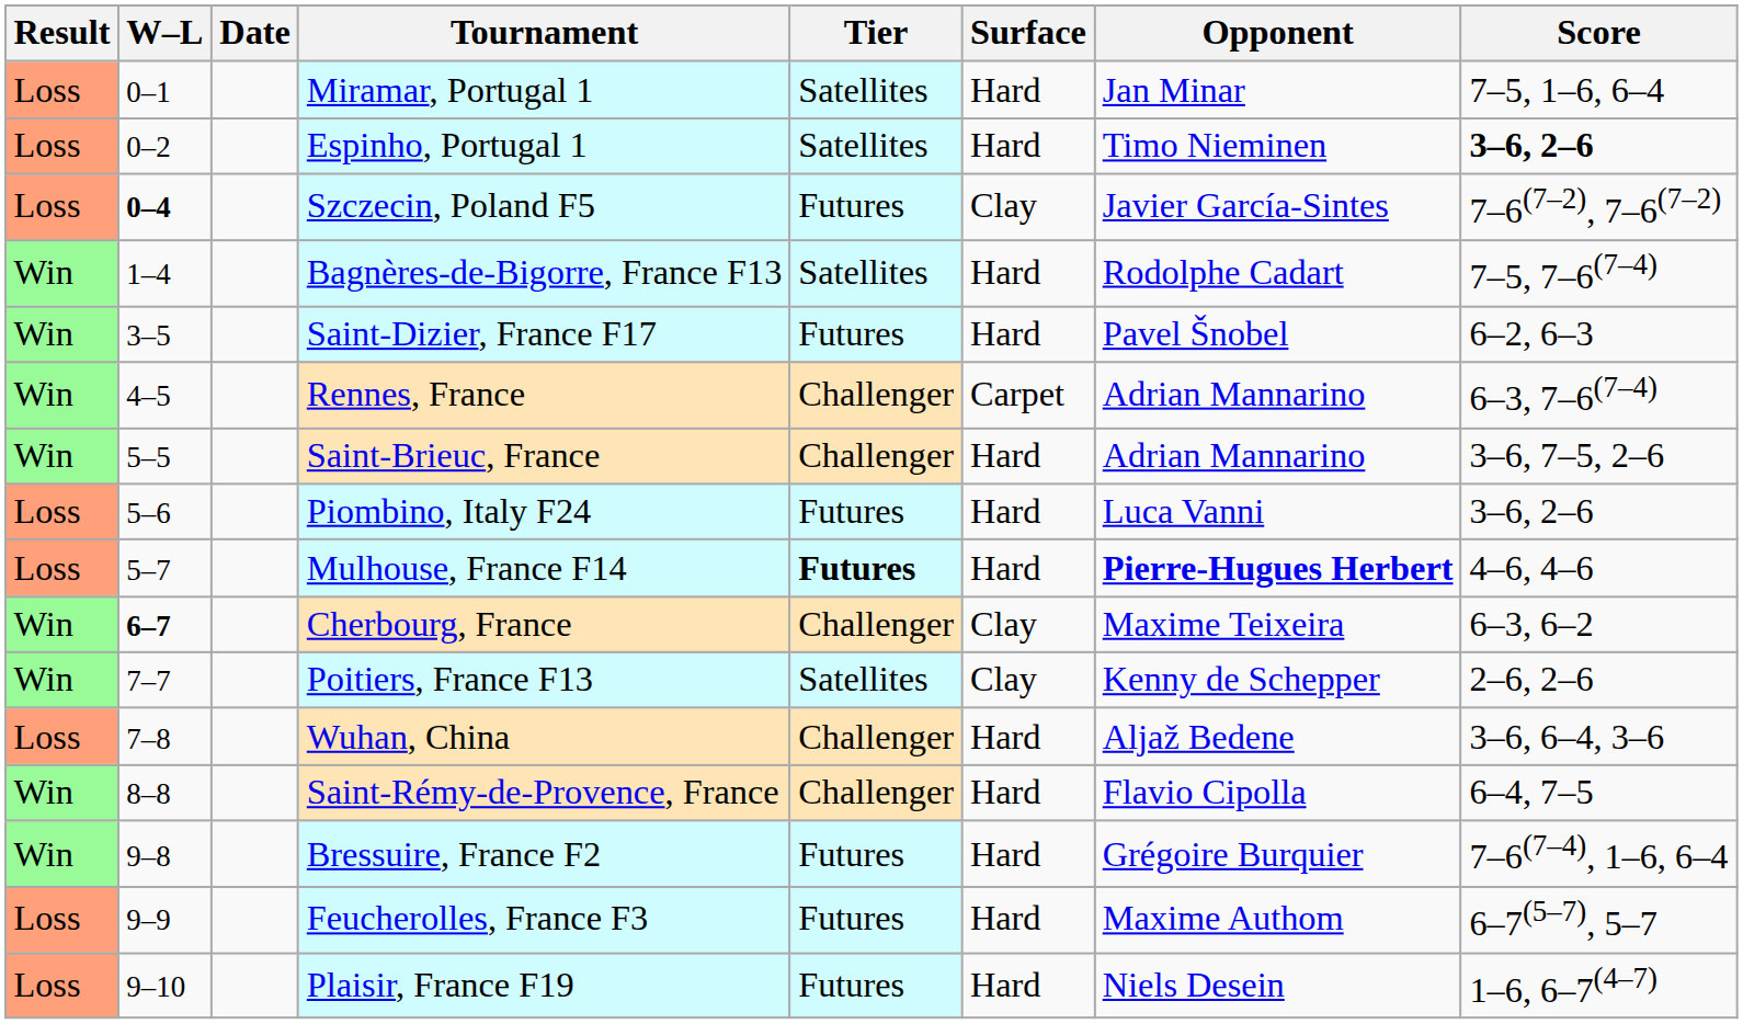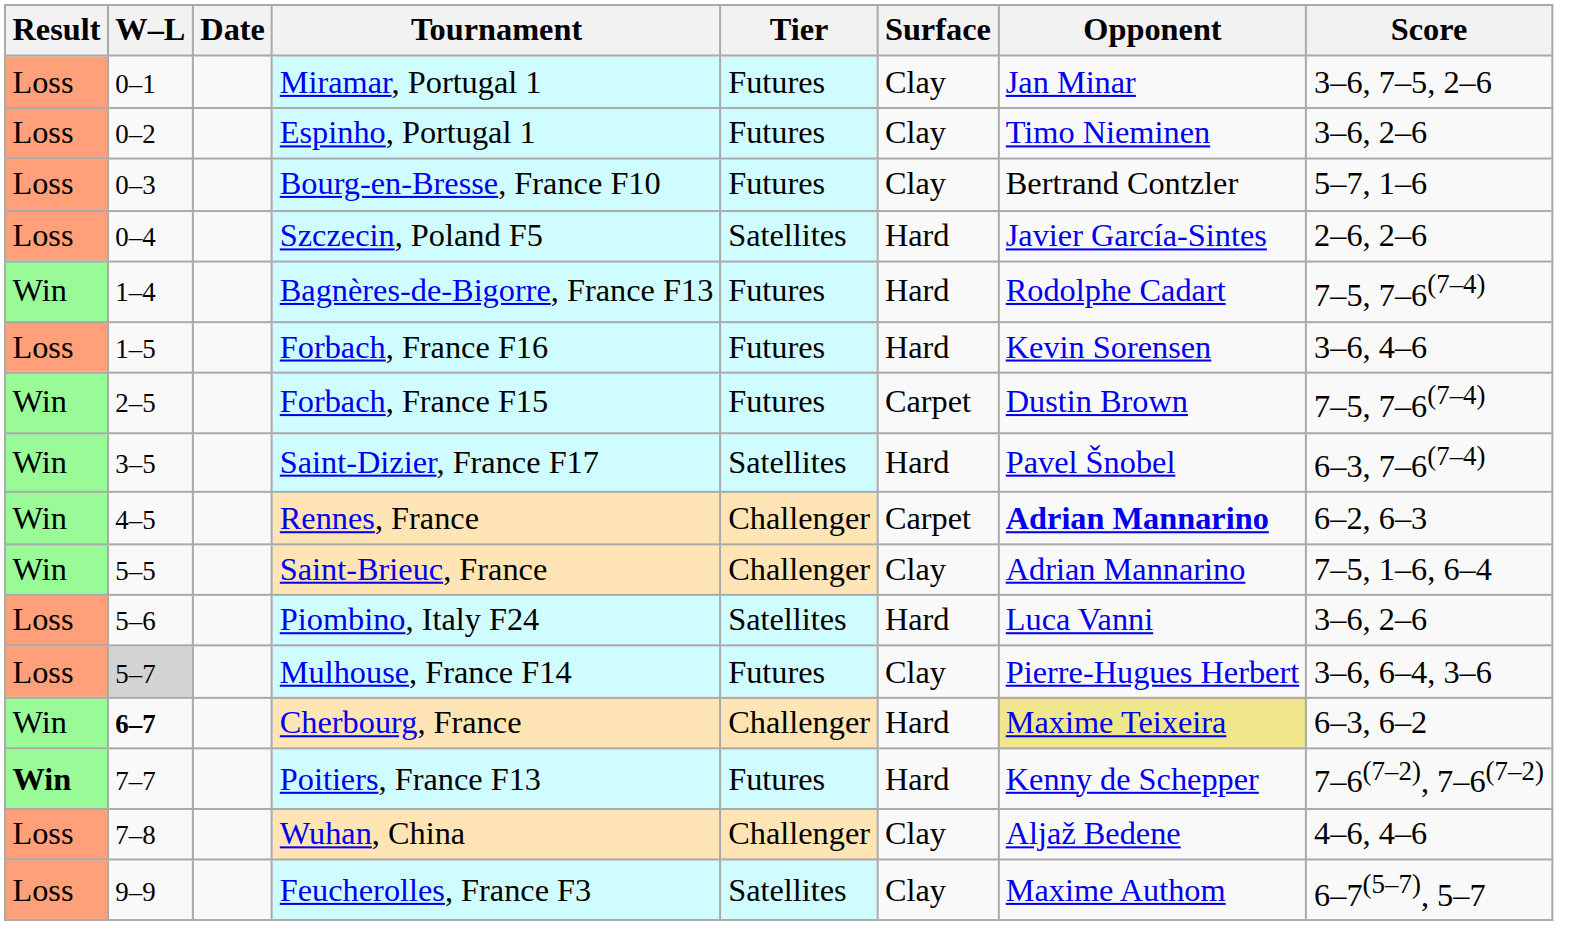Miramar, Portugal 1 | Tier: Satellites -> Futures
Miramar, Portugal 1 | Surface: Hard -> Clay
Miramar, Portugal 1 | Score: 7–5, 1–6, 6–4 -> 3–6, 7–5, 2–6
Espinho, Portugal 1 | Tier: Satellites -> Futures
Espinho, Portugal 1 | Surface: Hard -> Clay
Espinho, Portugal 1 | Score: bold -> normal
+ row: Loss | 0–3 | Bourg-en-Bresse, France F10 | Futures | Clay | Bertrand Contzler | 5–7, 1–6
Szczecin, Poland F5 | W–L: bold -> normal
Szczecin, Poland F5 | Tier: Futures -> Satellites
Szczecin, Poland F5 | Surface: Clay -> Hard
Szczecin, Poland F5 | Score: 7–6(7–2), 7–6(7–2) -> 2–6, 2–6
Bagnères-de-Bigorre, France F13 | Tier: Satellites -> Futures
+ row: Loss | 1–5 | Forbach, France F16 | Futures | Hard | Kevin Sorensen | 3–6, 4–6
+ row: Win | 2–5 | Forbach, France F15 | Futures | Carpet | Dustin Brown | 7–5, 7–6(7–4)
Saint-Dizier, France F17 | Tier: Futures -> Satellites
Saint-Dizier, France F17 | Score: 6–2, 6–3 -> 6–3, 7–6(7–4)
Rennes, France | Opponent: normal -> bold
Rennes, France | Score: 6–3, 7–6(7–4) -> 6–2, 6–3
Saint-Brieuc, France | Surface: Hard -> Clay
Saint-Brieuc, France | Score: 3–6, 7–5, 2–6 -> 7–5, 1–6, 6–4
Piombino, Italy F24 | Tier: Futures -> Satellites
Mulhouse, France F14 | W–L: no background -> lightgrey background
Mulhouse, France F14 | Tier: bold -> normal
Mulhouse, France F14 | Surface: Hard -> Clay
Mulhouse, France F14 | Opponent: bold -> normal
Mulhouse, France F14 | Score: 4–6, 4–6 -> 3–6, 6–4, 3–6
Cherbourg, France | Surface: Clay -> Hard
Cherbourg, France | Opponent: no background -> khaki background
Poitiers, France F13 | Result: normal -> bold
Poitiers, France F13 | Tier: Satellites -> Futures
Poitiers, France F13 | Surface: Clay -> Hard
Poitiers, France F13 | Score: 2–6, 2–6 -> 7–6(7–2), 7–6(7–2)
Wuhan, China | Surface: Hard -> Clay
Wuhan, China | Score: 3–6, 6–4, 3–6 -> 4–6, 4–6
- row: Win | 8–8 | Saint-Rémy-de-Provence, France | Challenger | Hard | Flavio Cipolla | 6–4, 7–5
- row: Win | 9–8 | Bressuire, France F2 | Futures | Hard | Grégoire Burquier | 7–6(7–4), 1–6, 6–4
Feucherolles, France F3 | Tier: Futures -> Satellites
Feucherolles, France F3 | Surface: Hard -> Clay
- row: Loss | 9–10 | Plaisir, France F19 | Futures | Hard | Niels Desein | 1–6, 6–7(4–7)
